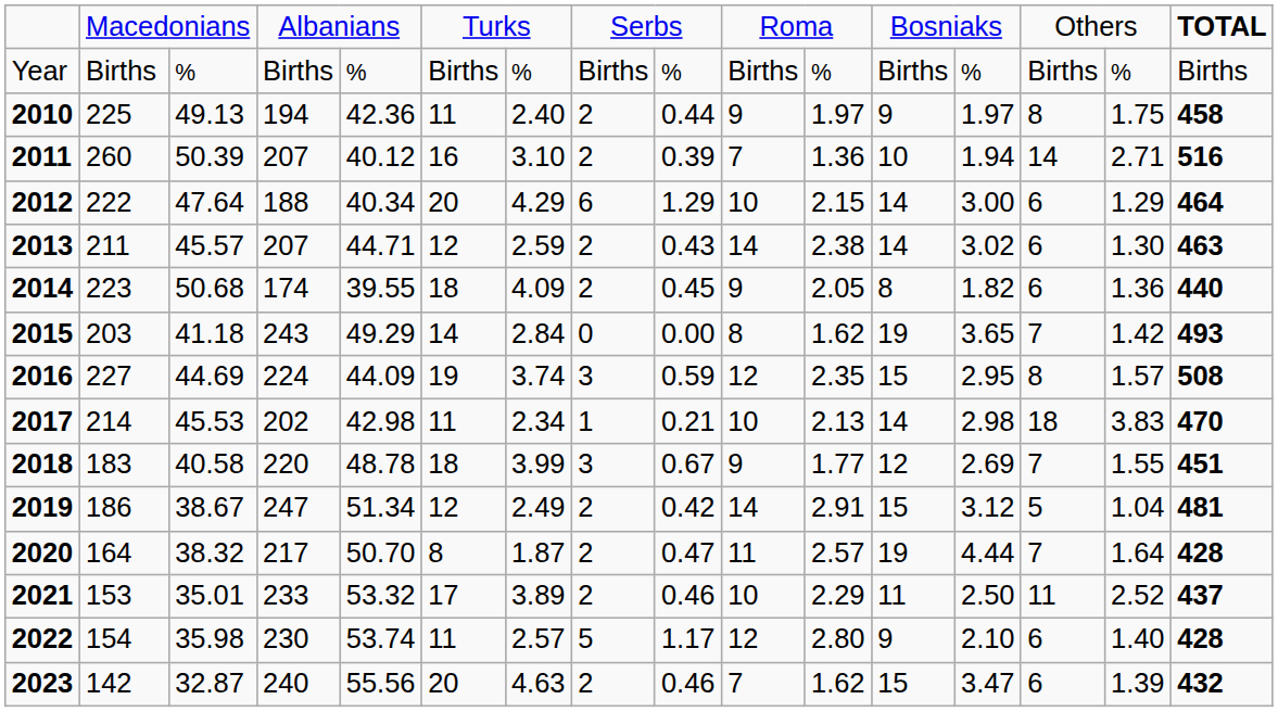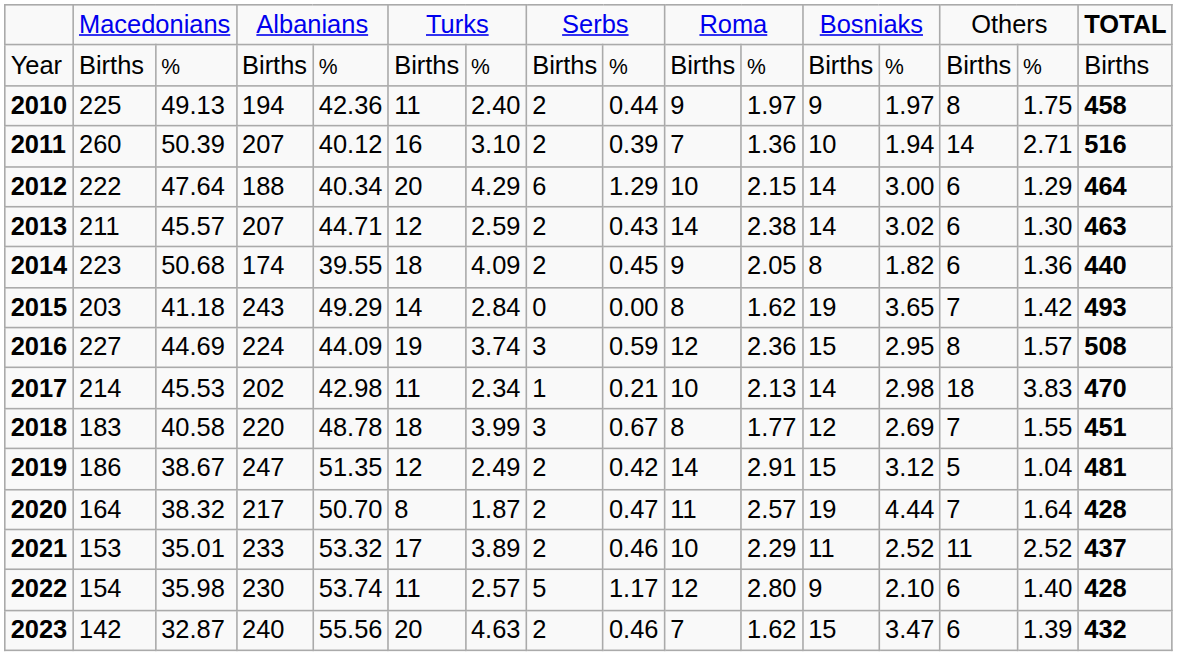2016 | column 11: 2.35 -> 2.36
2018 | column 10: 9 -> 8
2019 | column 5: 51.34 -> 51.35
2021 | column 13: 2.50 -> 2.52
